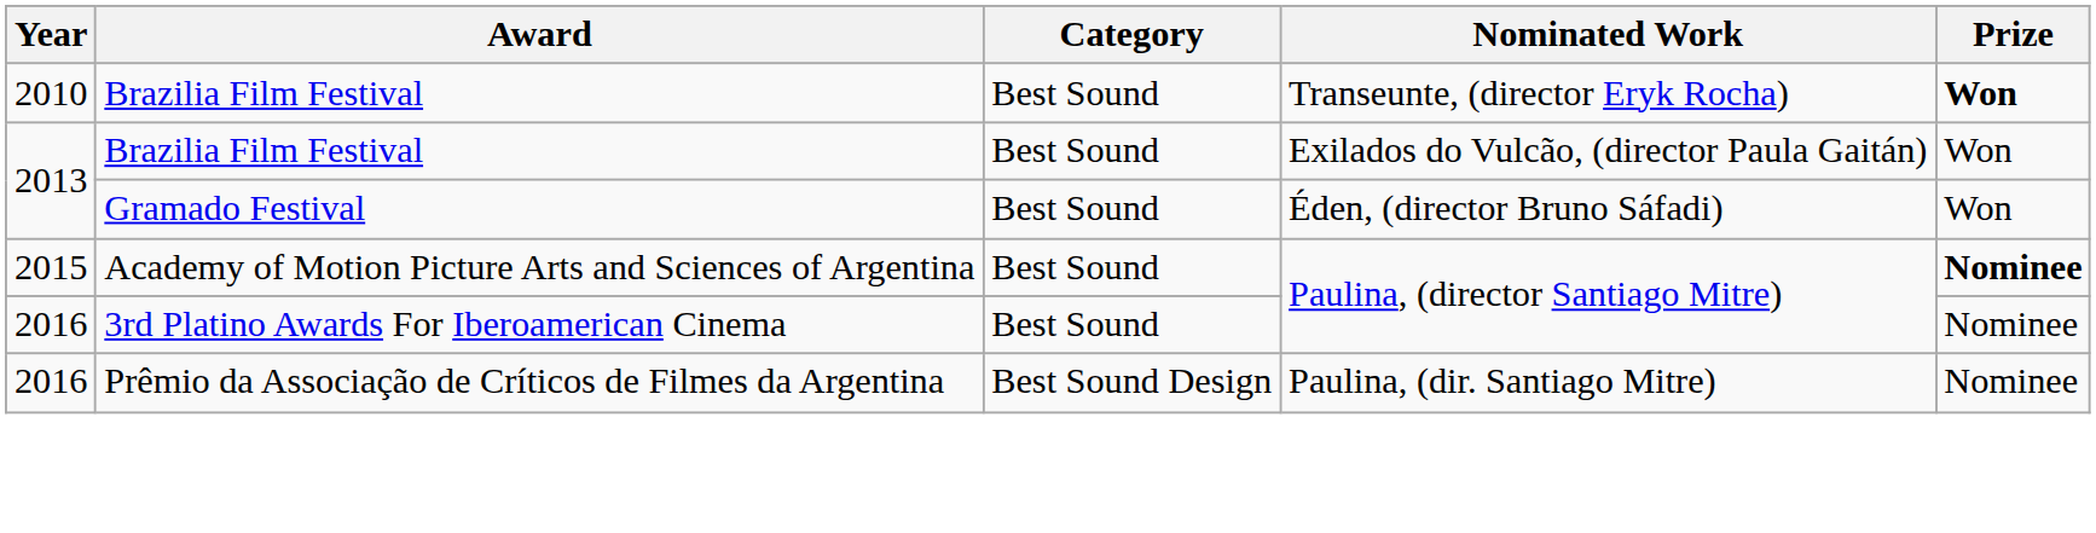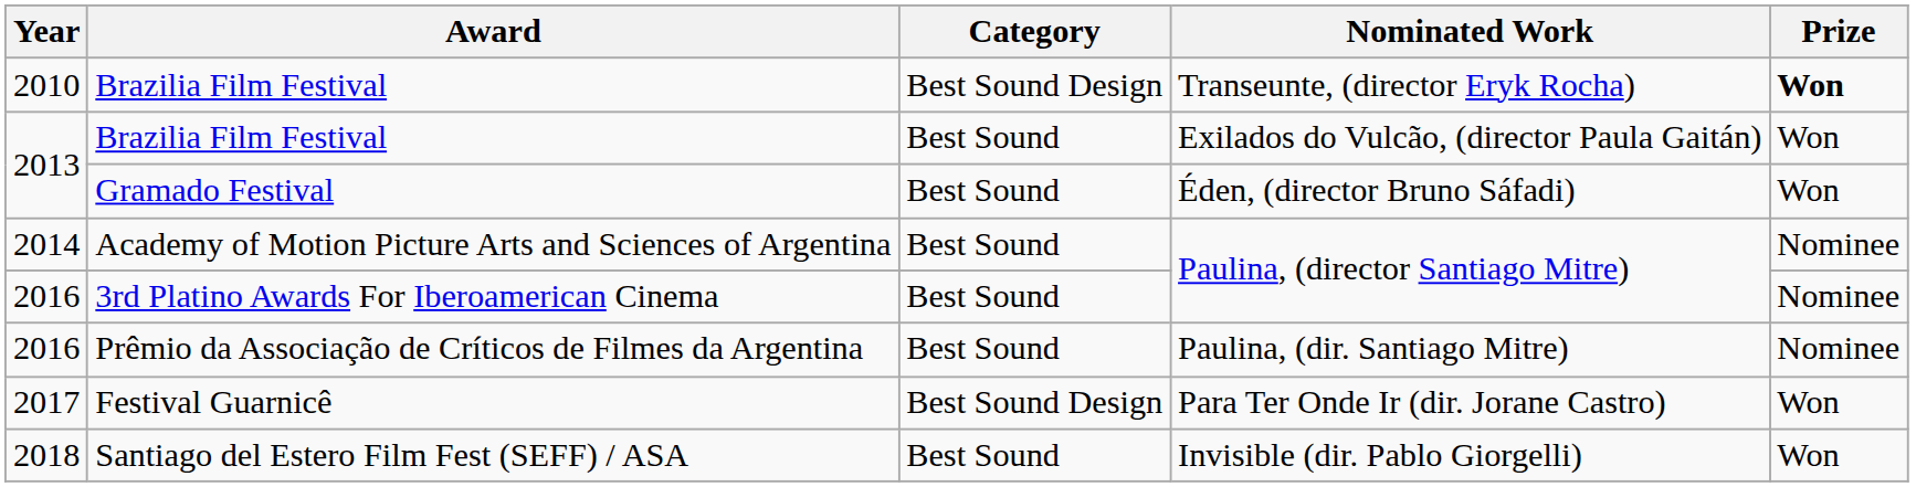Brazilia Film Festival / Transeunte, (director Eryk Rocha) | Category: Best Sound -> Best Sound Design
Academy of Motion Picture Arts and Sciences of Argentina | Year: 2015 -> 2014
Academy of Motion Picture Arts and Sciences of Argentina | Prize: bold -> normal
Prêmio da Associação de Críticos de Filmes da Argentina | Category: Best Sound Design -> Best Sound
+ row: 2017 | Festival Guarnicê | Best Sound Design | Para Ter Onde Ir (dir. Jorane Castro) | Won
+ row: 2018 | Santiago del Estero Film Fest (SEFF) / ASA | Best Sound | Invisible (dir. Pablo Giorgelli) | Won
